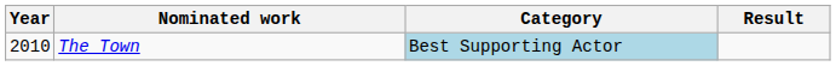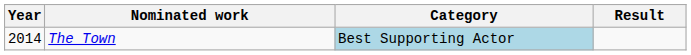The Town | Year: 2010 -> 2014
